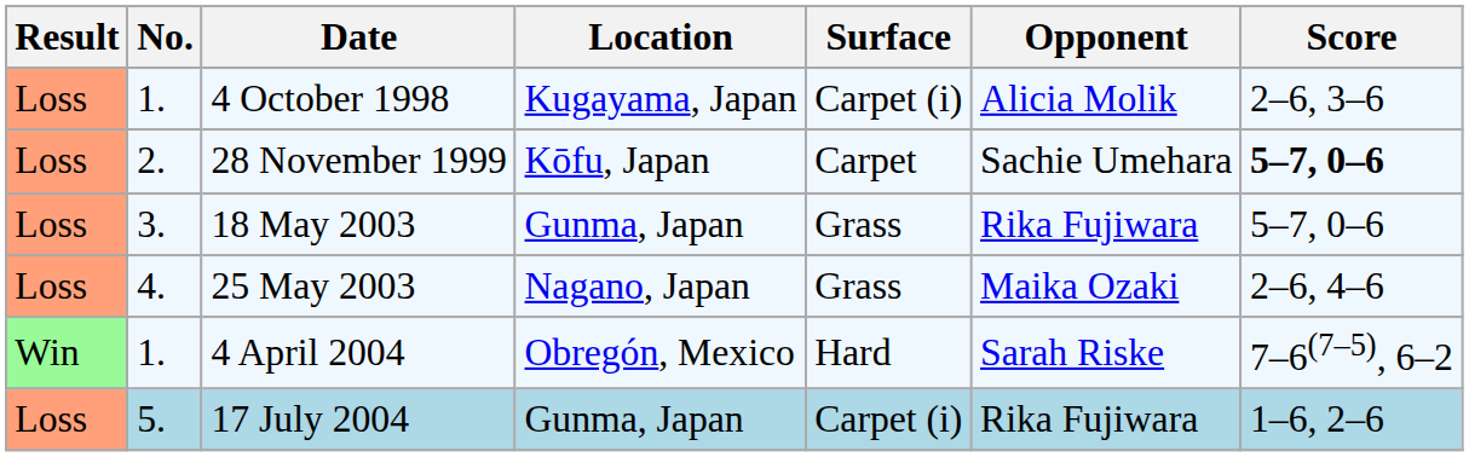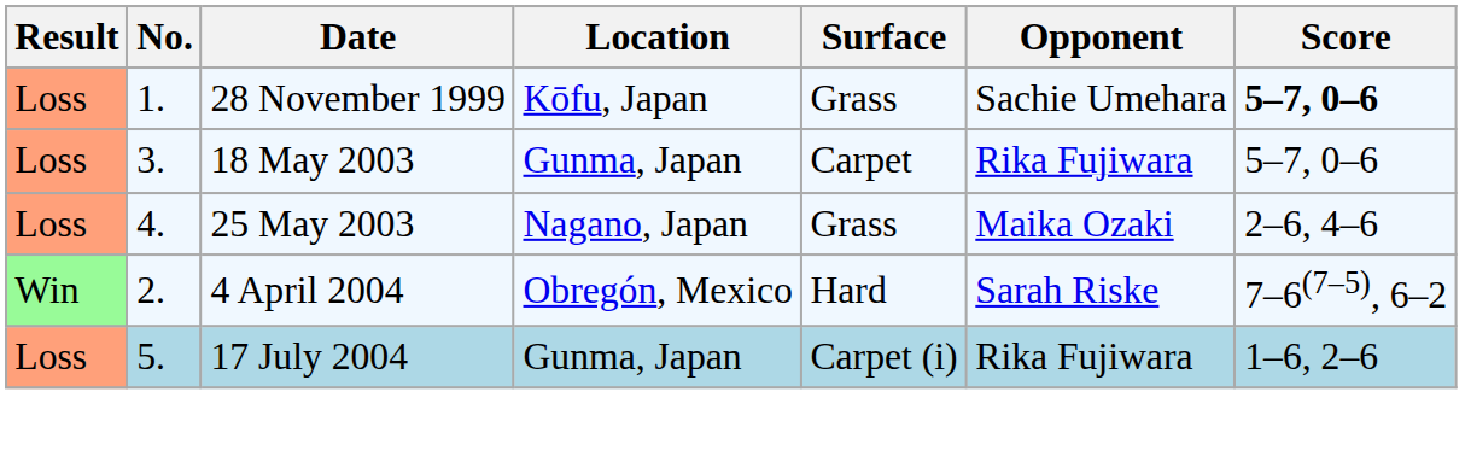- row: Loss | 1. | 4 October 1998 | Kugayama, Japan | Carpet (i) | Alicia Molik | 2–6, 3–6
28 November 1999 | No.: 2. -> 1.
28 November 1999 | Surface: Carpet -> Grass
18 May 2003 | Surface: Grass -> Carpet
4 April 2004 | No.: 1. -> 2.
